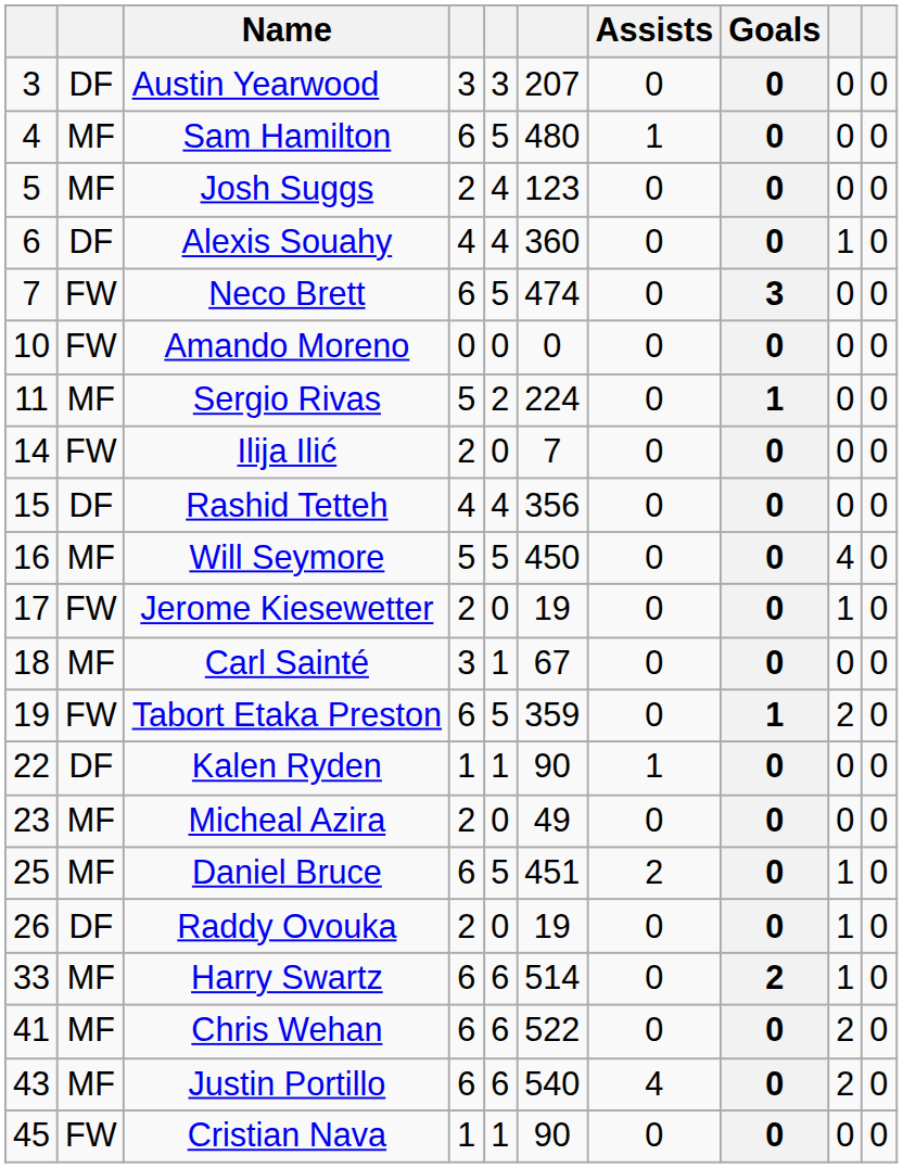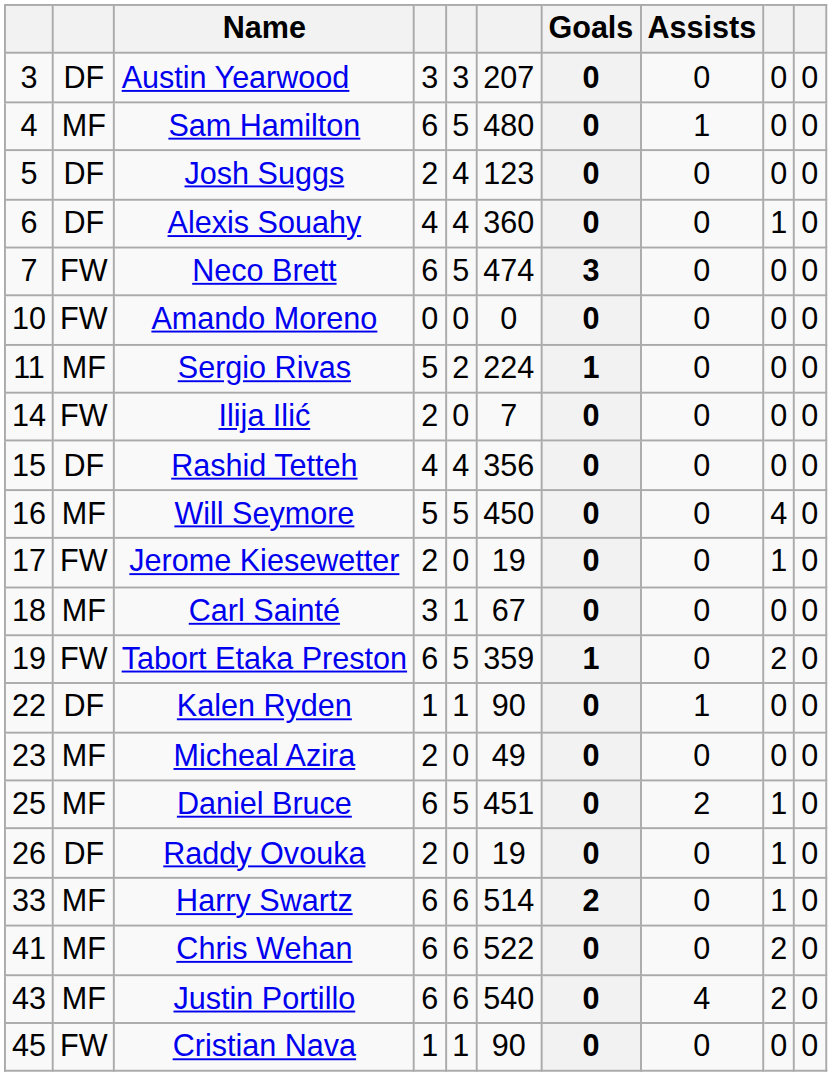columns swapped: Goals <-> Assists
Josh Suggs | column 2: MF -> DF
